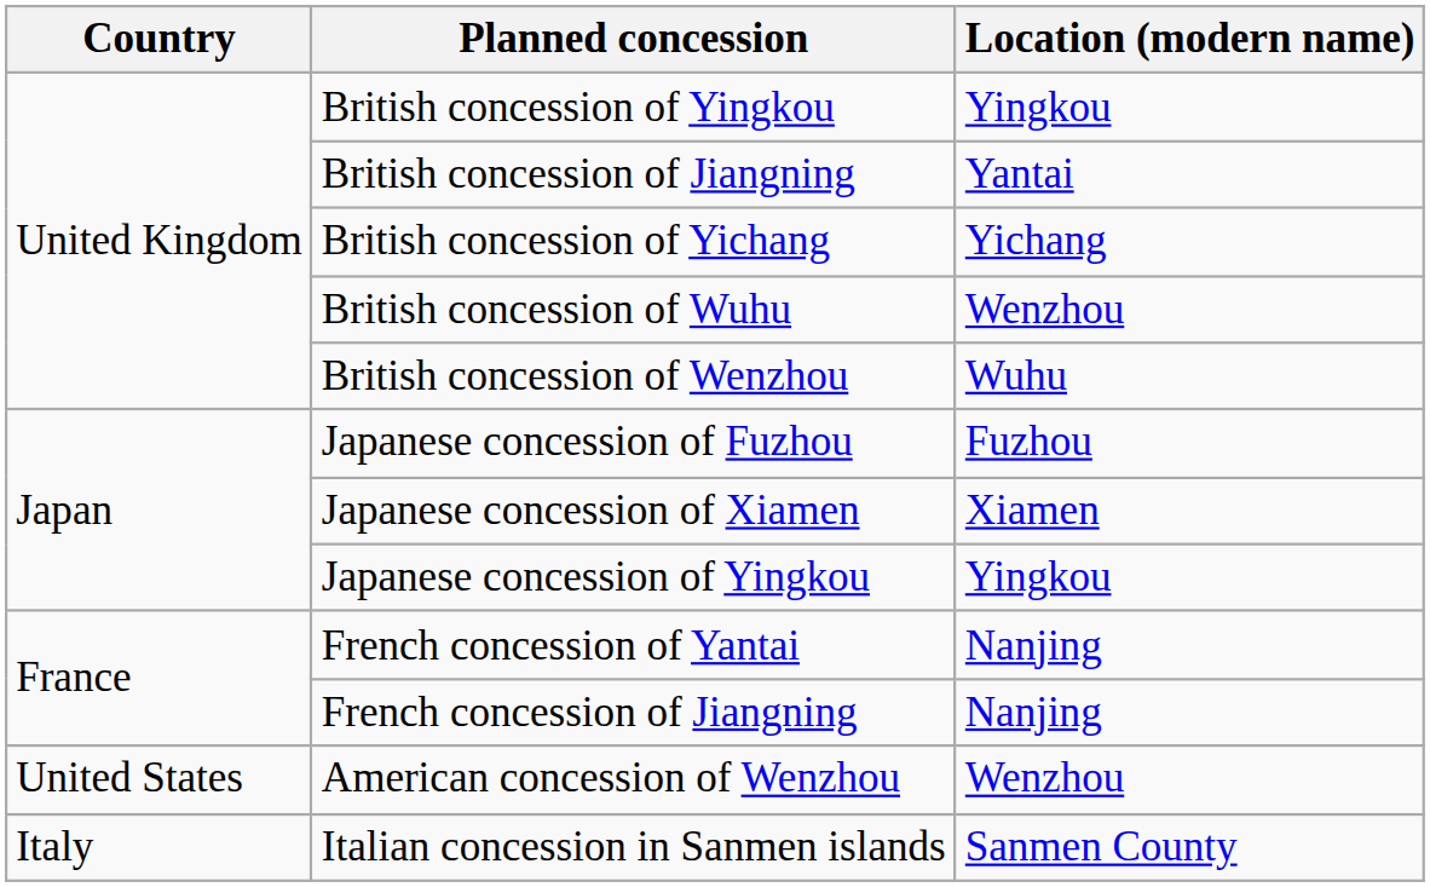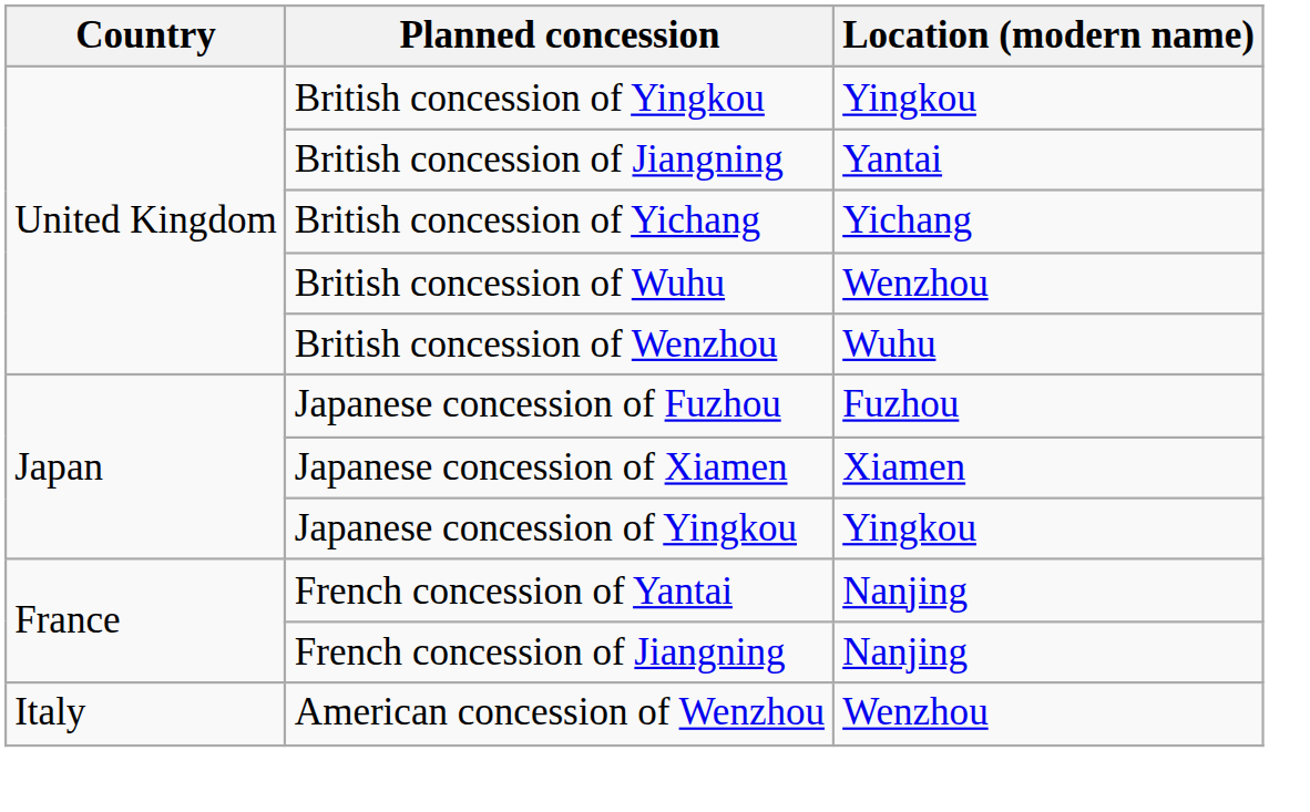American concession of Wenzhou | Country: United States -> Italy
- row: Italy | Italian concession in Sanmen islands | Sanmen County
